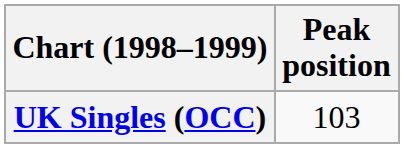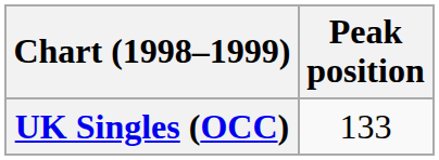UK Singles (OCC) | Peak position: 103 -> 133
